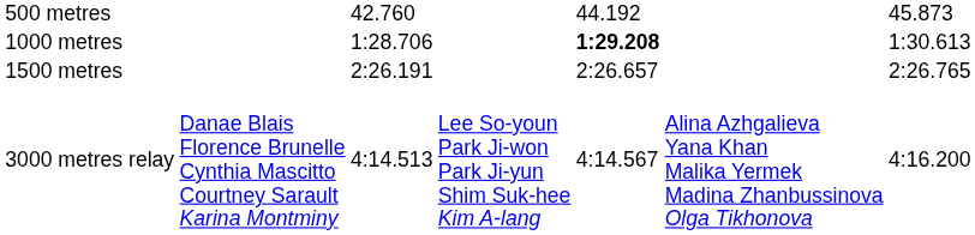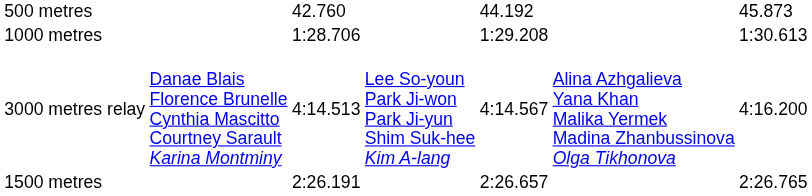1000 metres | column 5: bold -> normal
rows swapped: 1500 metres <-> 3000 metres relay
